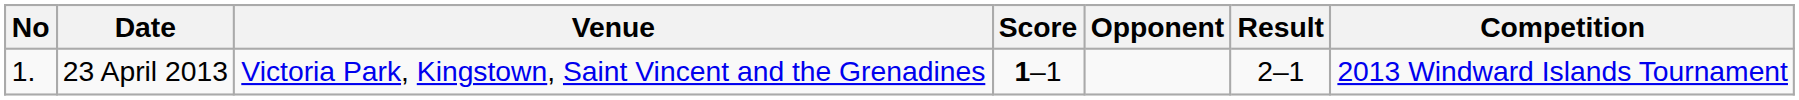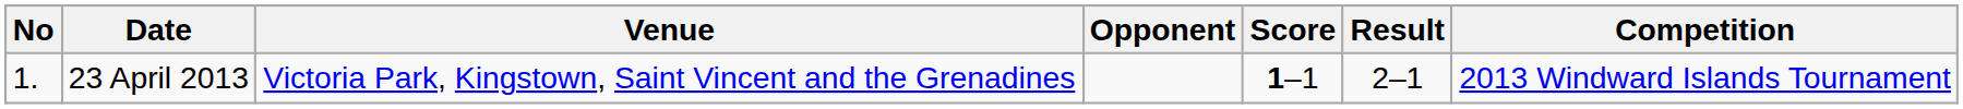columns swapped: Opponent <-> Score
